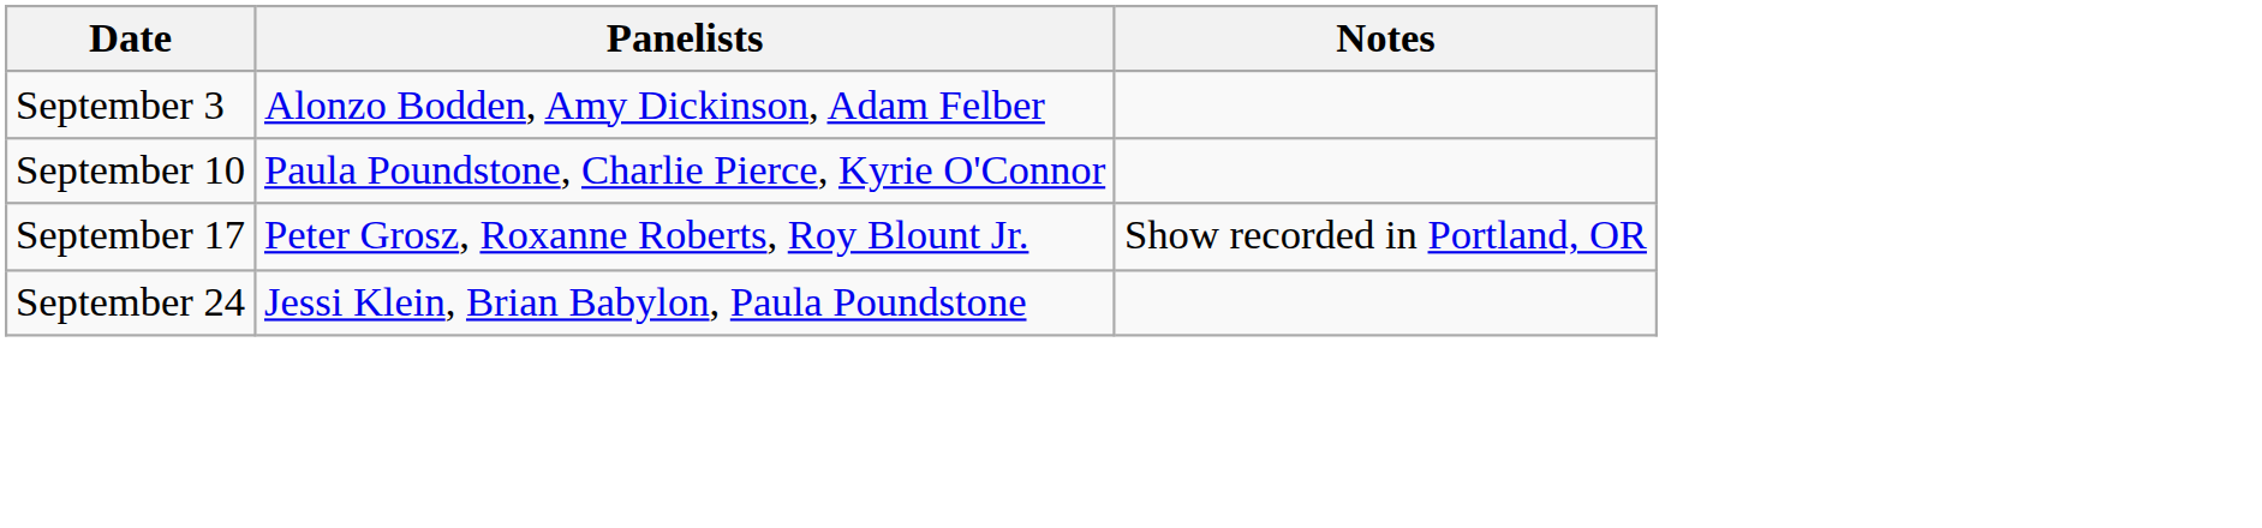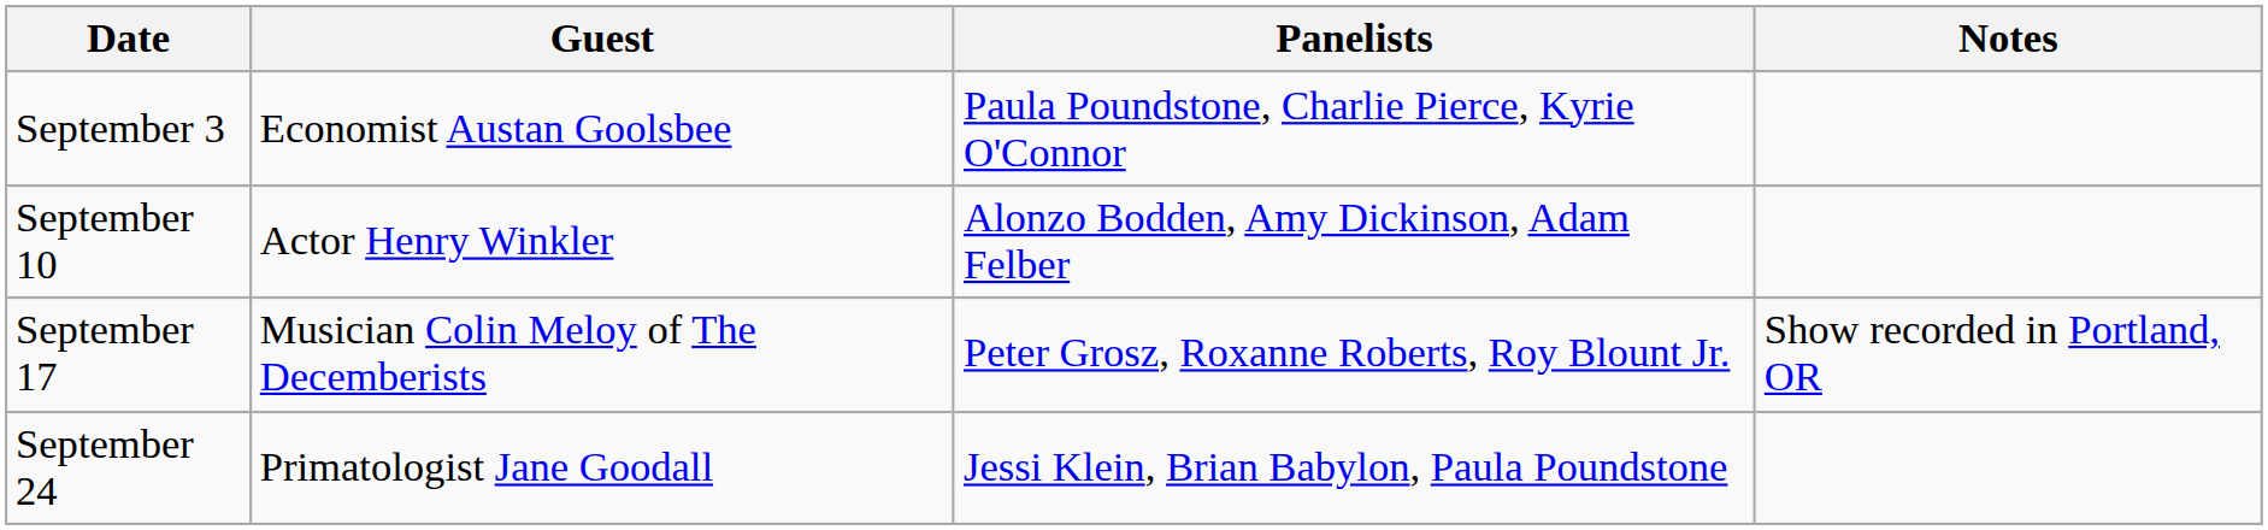+ column: Guest | Economist Austan Goolsbee | Actor Henry Winkler | Musician Colin Meloy of The Decemberists | Primatologist Jane Goodall
September 3 | Panelists: Alonzo Bodden, Amy Dickinson, Adam Felber -> Paula Poundstone, Charlie Pierce, Kyrie O'Connor
September 10 | Panelists: Paula Poundstone, Charlie Pierce, Kyrie O'Connor -> Alonzo Bodden, Amy Dickinson, Adam Felber
